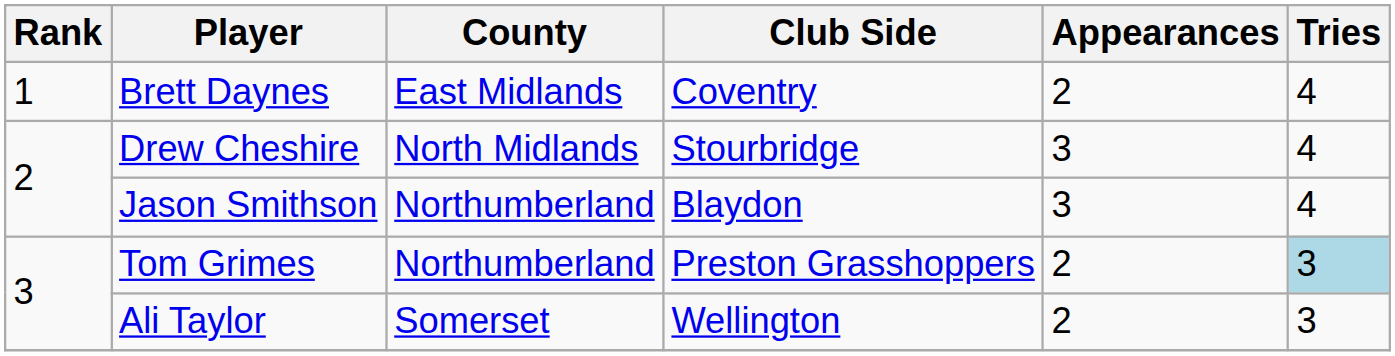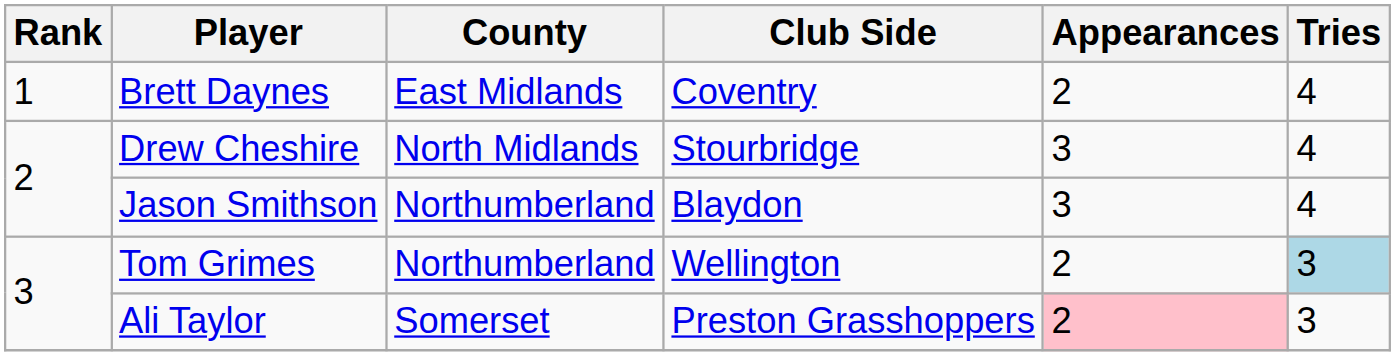Tom Grimes | Club Side: Preston Grasshoppers -> Wellington
Ali Taylor | Club Side: Wellington -> Preston Grasshoppers
Ali Taylor | Appearances: no background -> pink background
